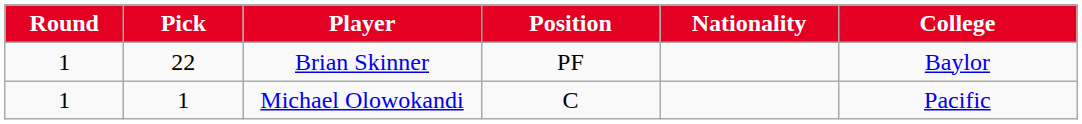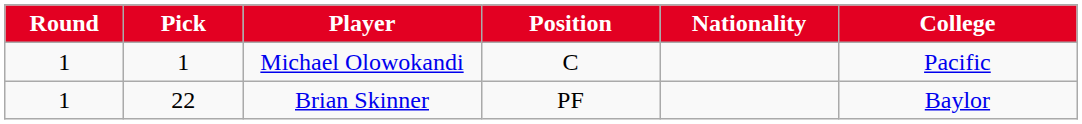rows swapped: Michael Olowokandi <-> Brian Skinner
